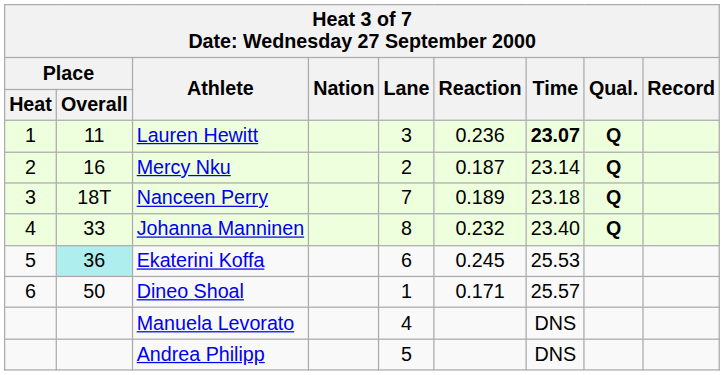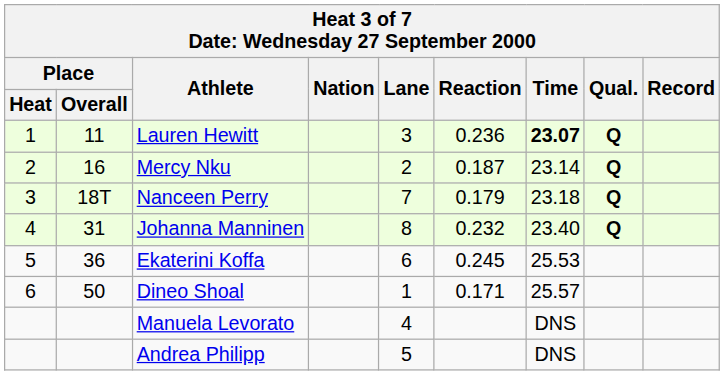Nanceen Perry | Reaction: 0.189 -> 0.179
Johanna Manninen | Place / Overall: 33 -> 31
Ekaterini Koffa | Place / Overall: paleturquoise background -> no background
